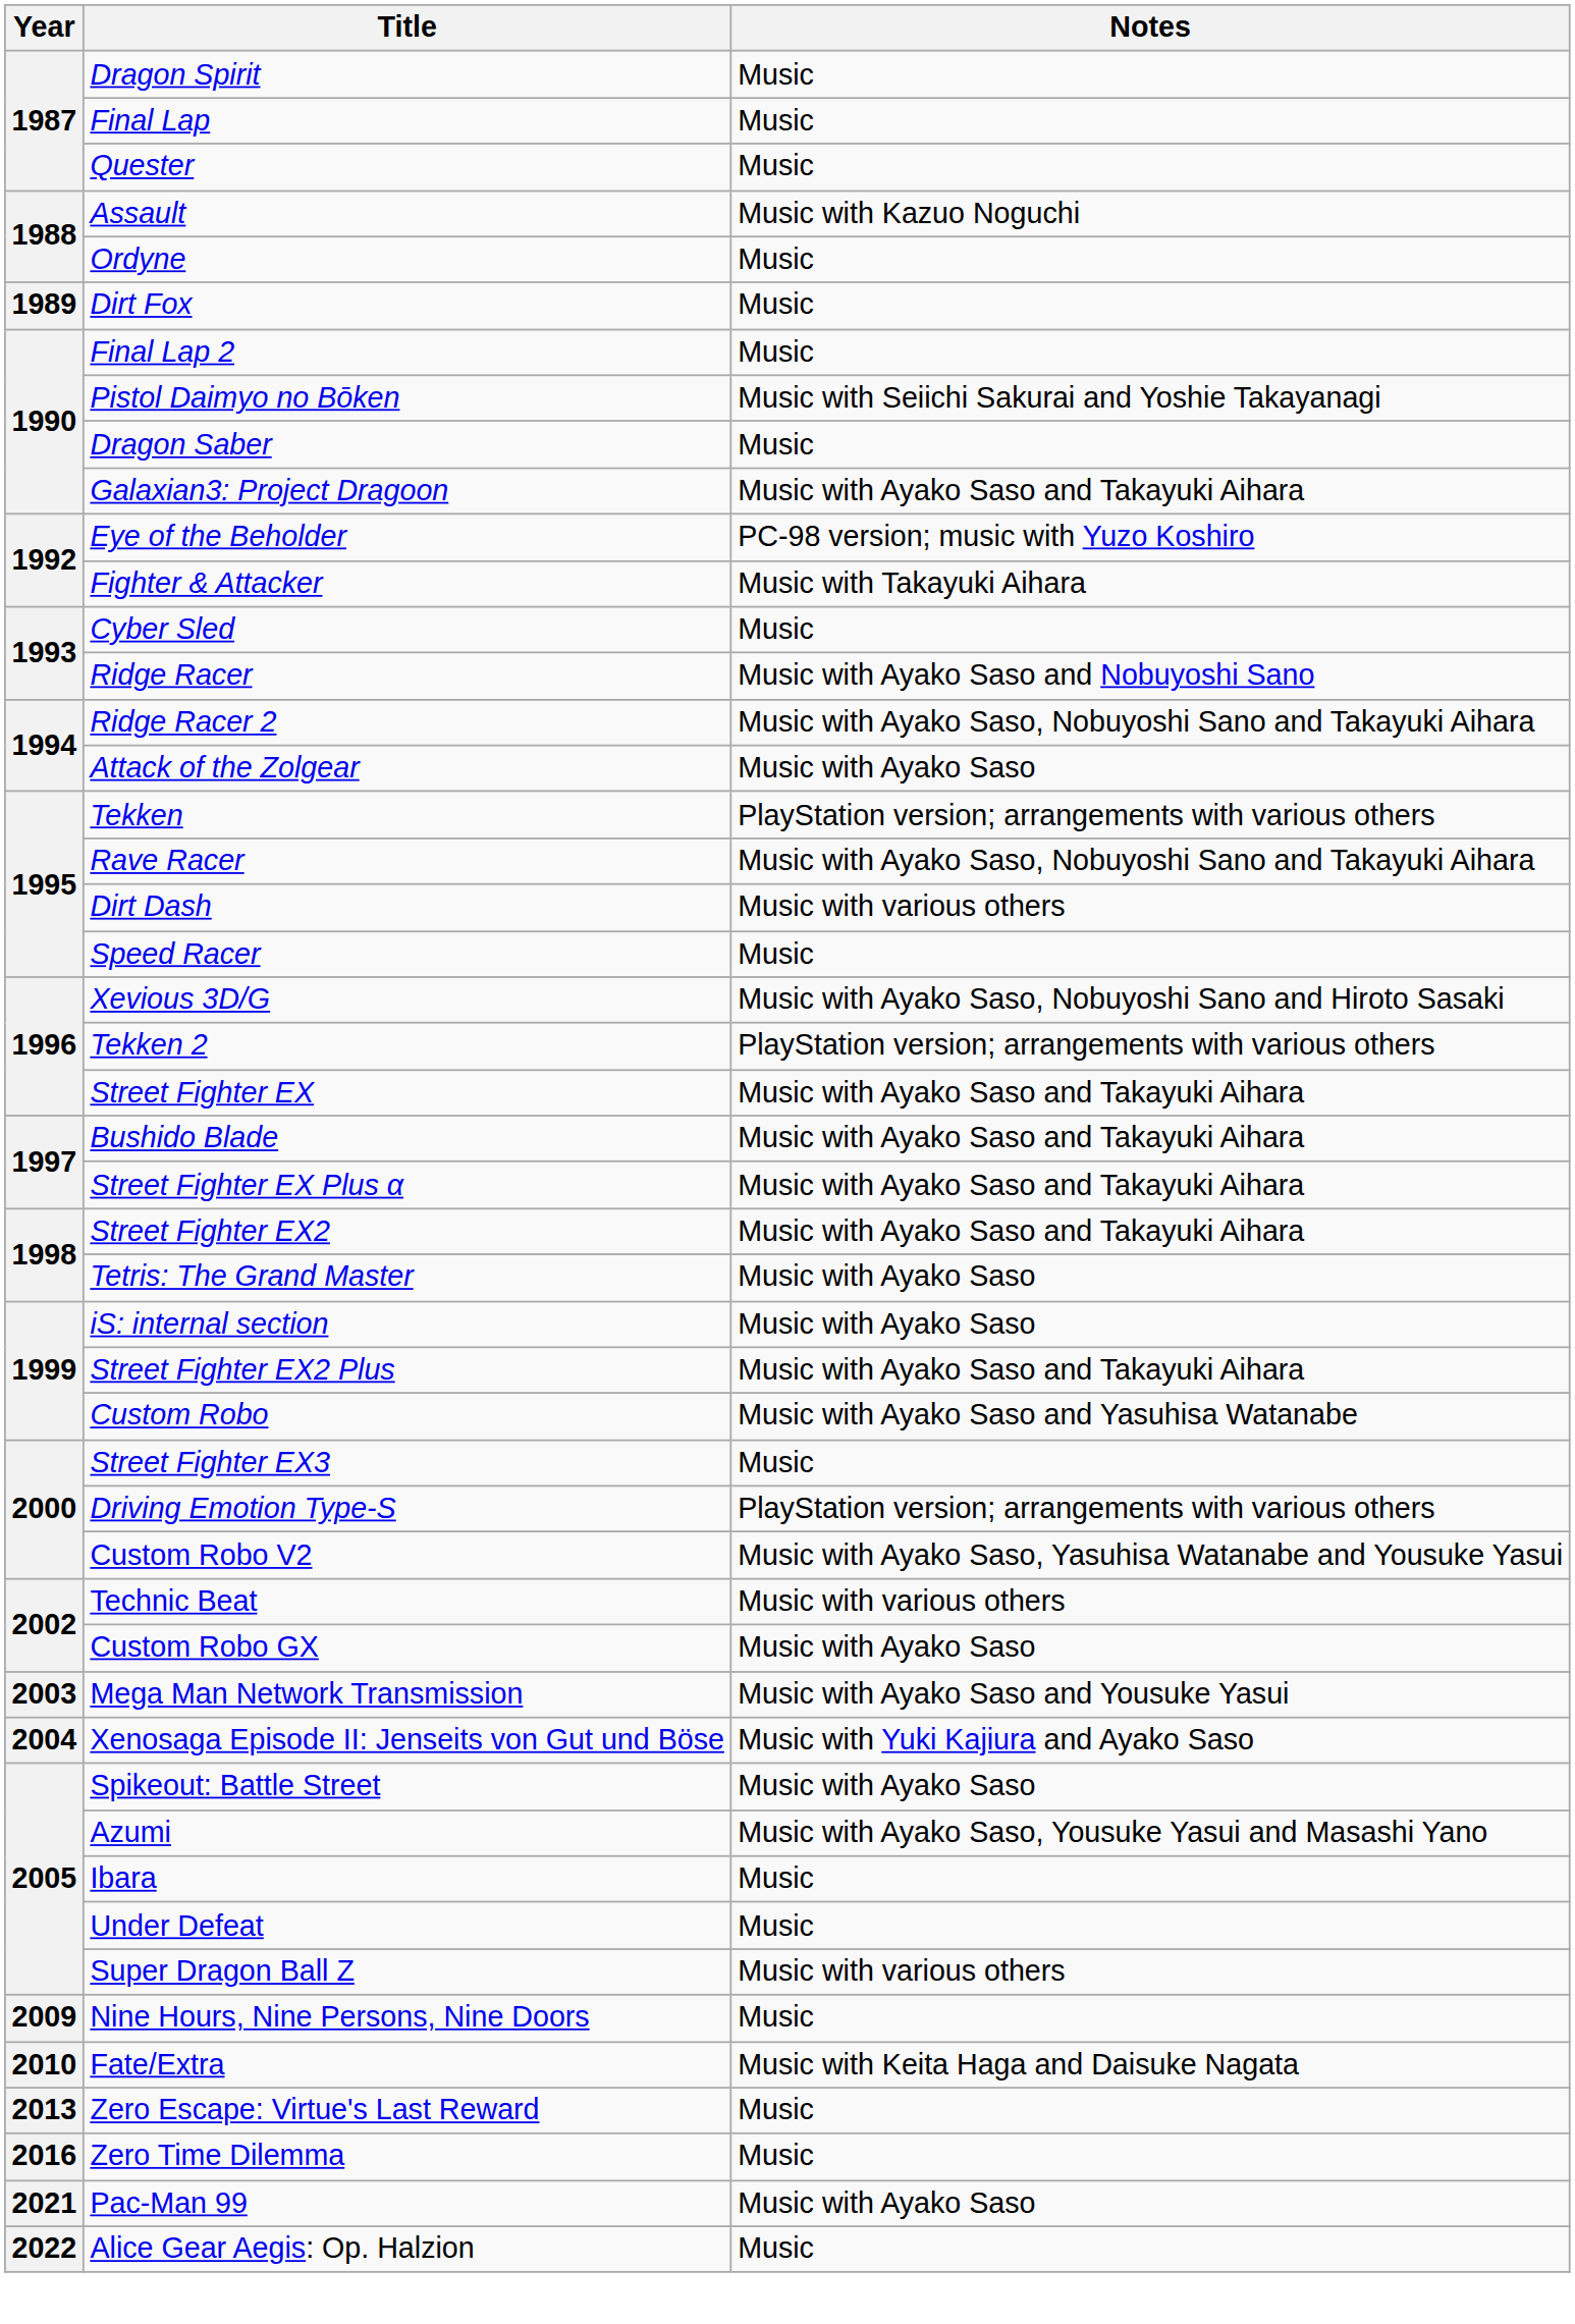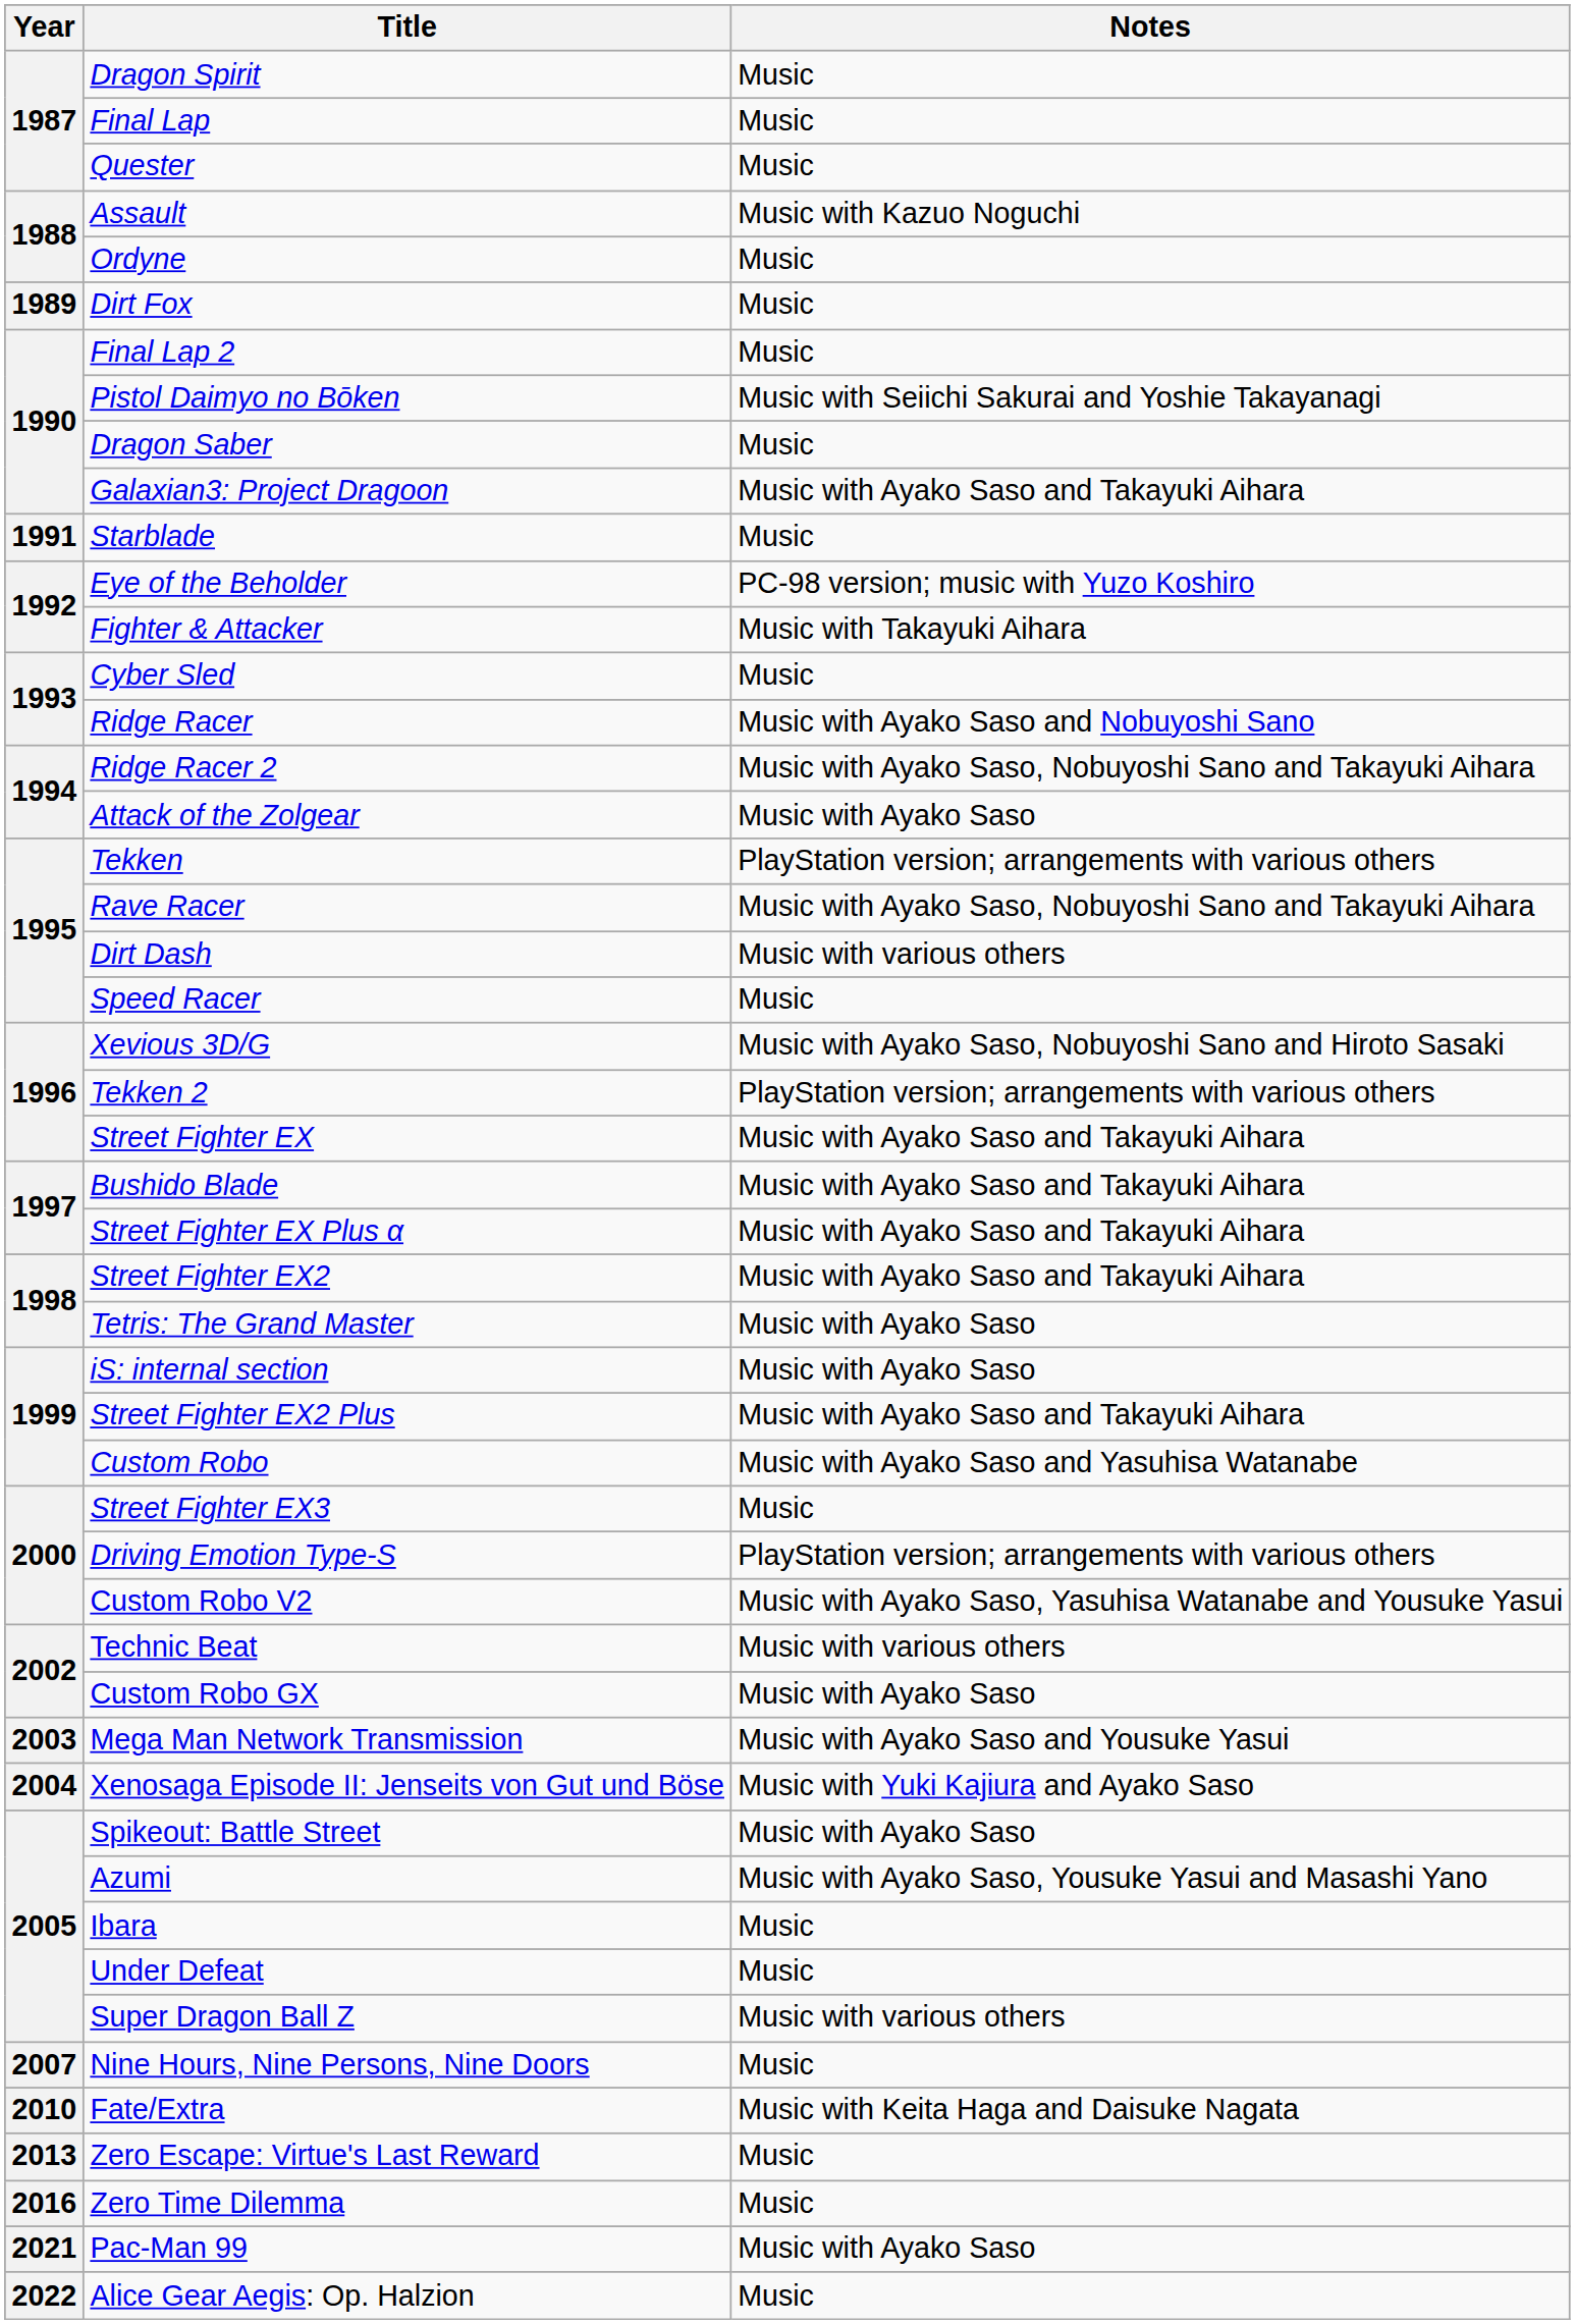+ row: 1991 | Starblade | Music
Nine Hours, Nine Persons, Nine Doors | Year: 2009 -> 2007
